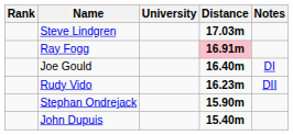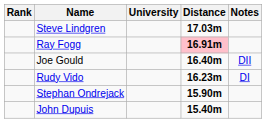Joe Gould | Notes: DI -> DII
Rudy Vido | Notes: DII -> DI
